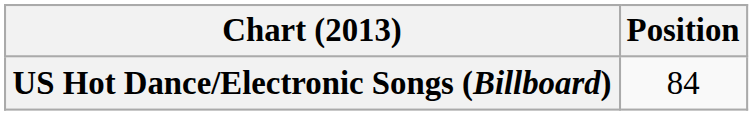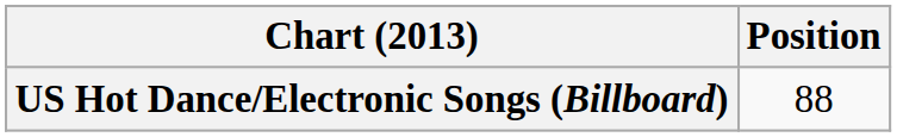US Hot Dance/Electronic Songs (Billboard) | Position: 84 -> 88
